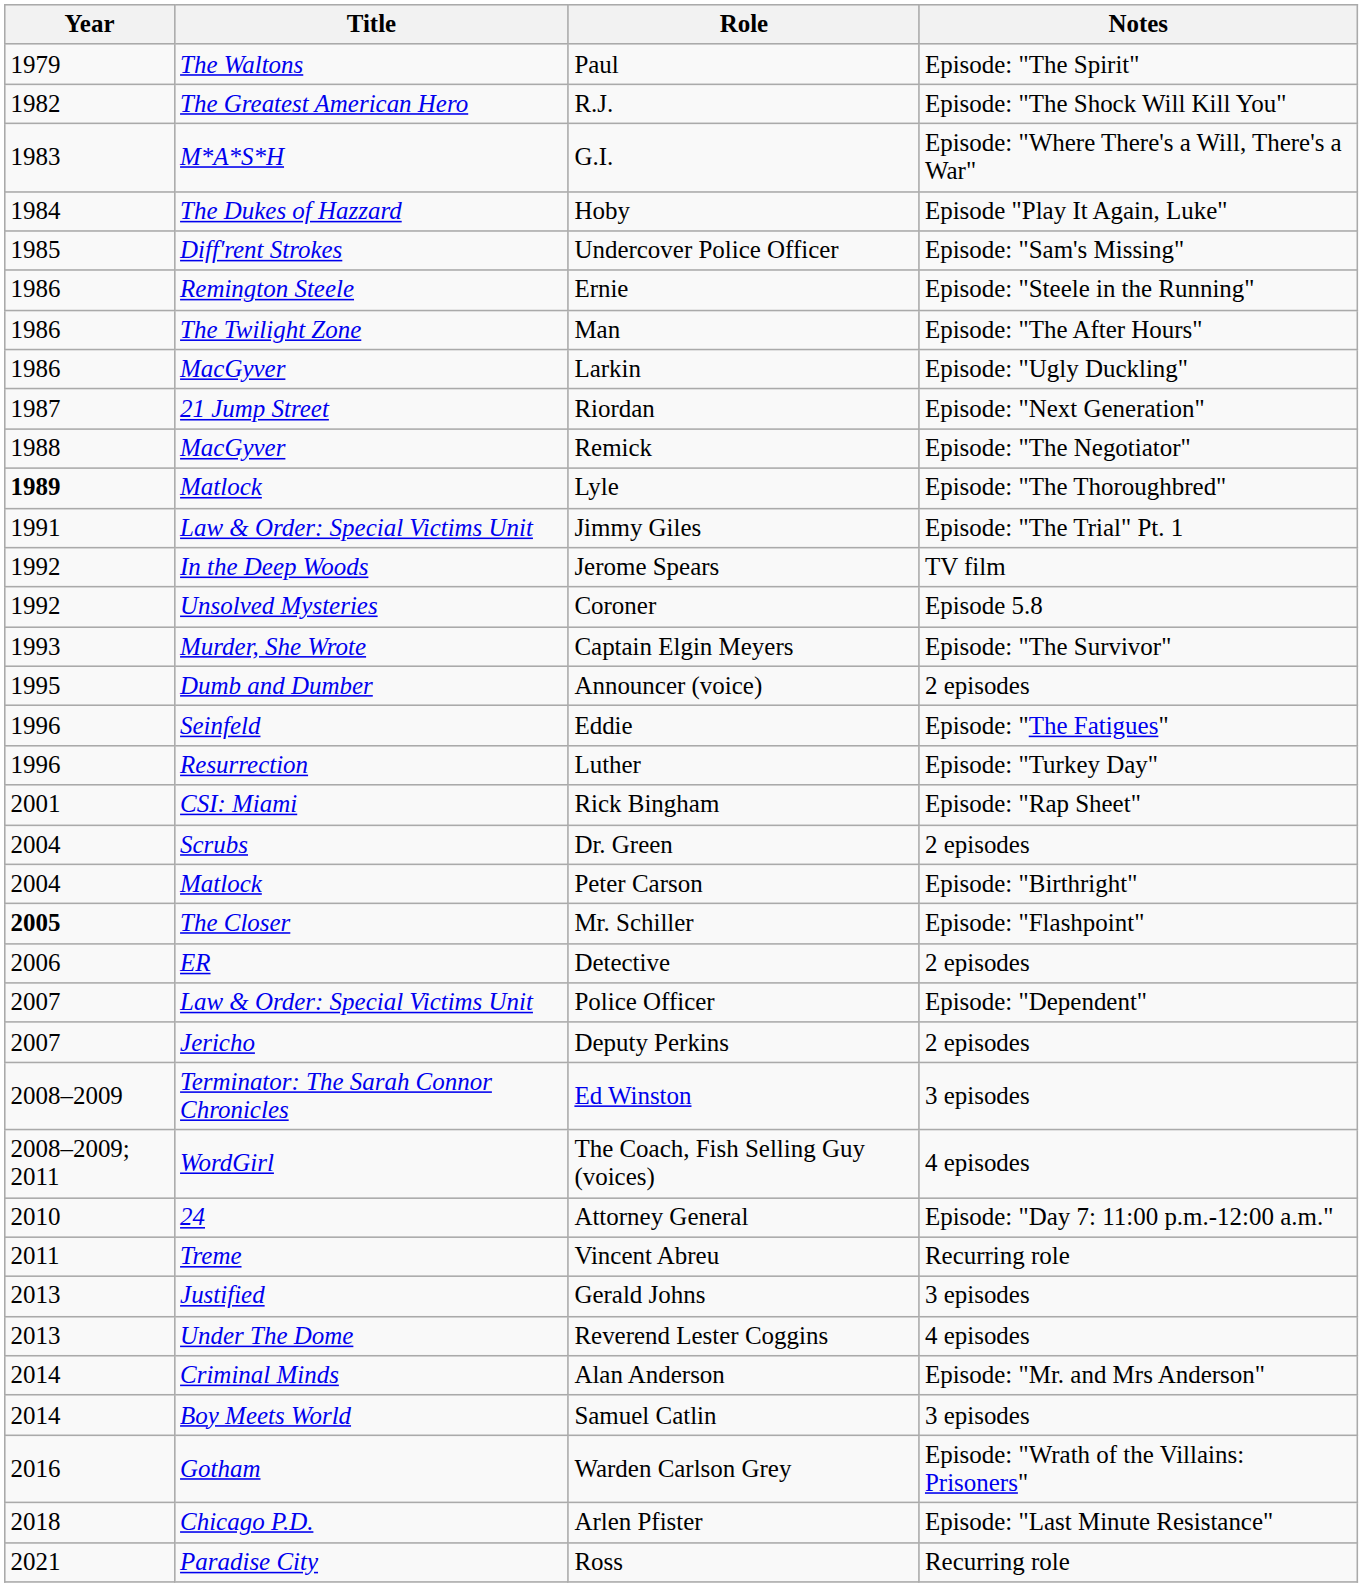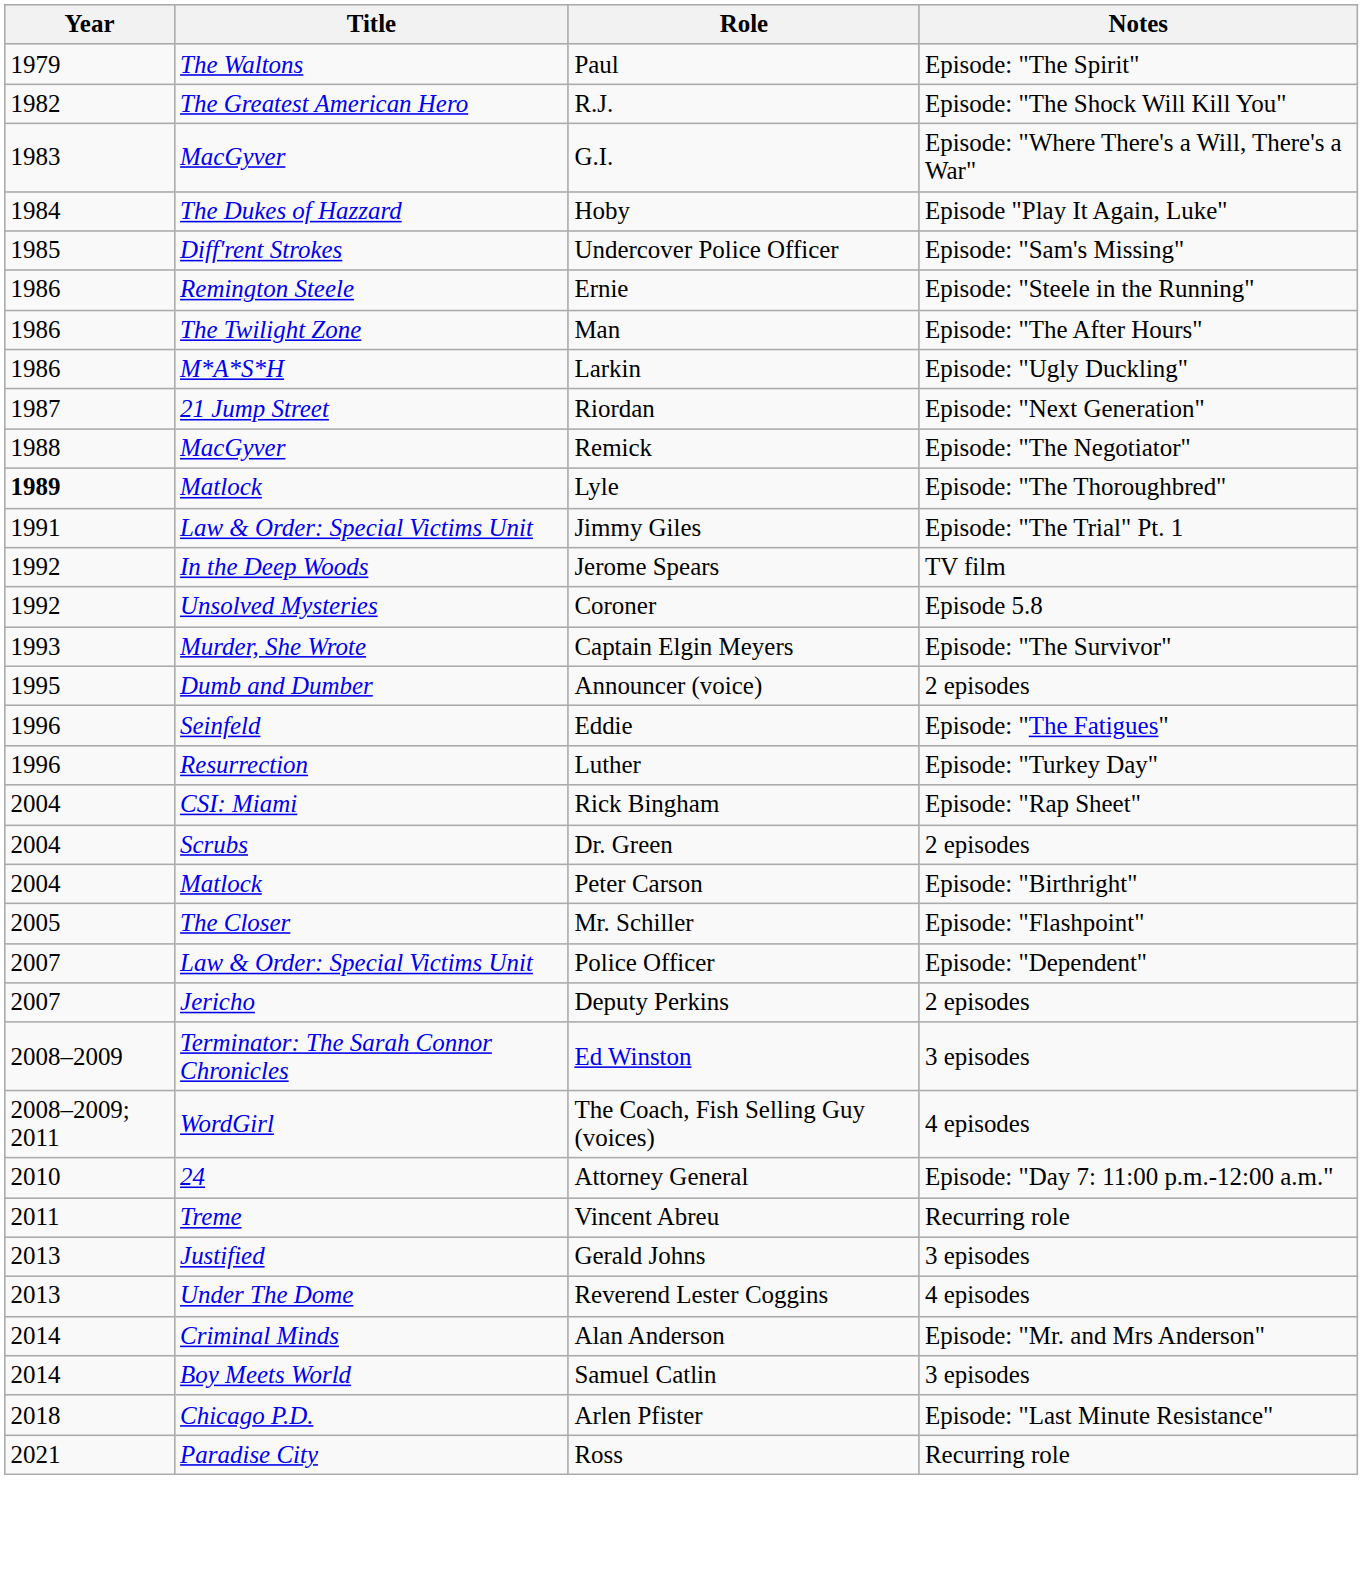G.I. | Title: M*A*S*H -> MacGyver
Larkin | Title: MacGyver -> M*A*S*H
Rick Bingham | Year: 2001 -> 2004
Mr. Schiller | Year: bold -> normal
- row: 2006 | ER | Detective | 2 episodes
- row: 2016 | Gotham | Warden Carlson Grey | Episode: "Wrath of the Villains: Prisoners"
